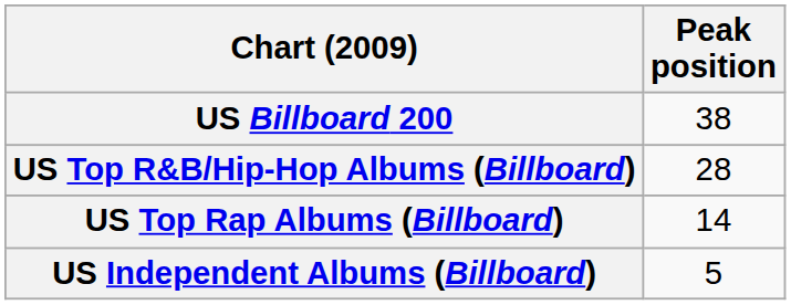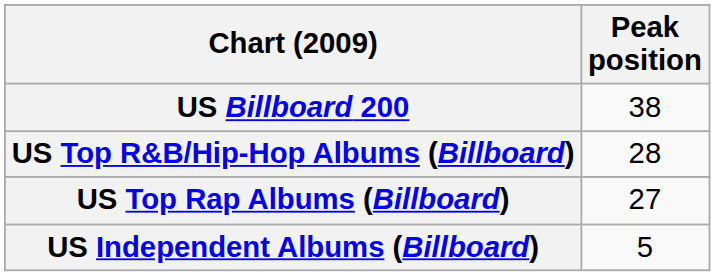US Top Rap Albums (Billboard) | Peak position: 14 -> 27
